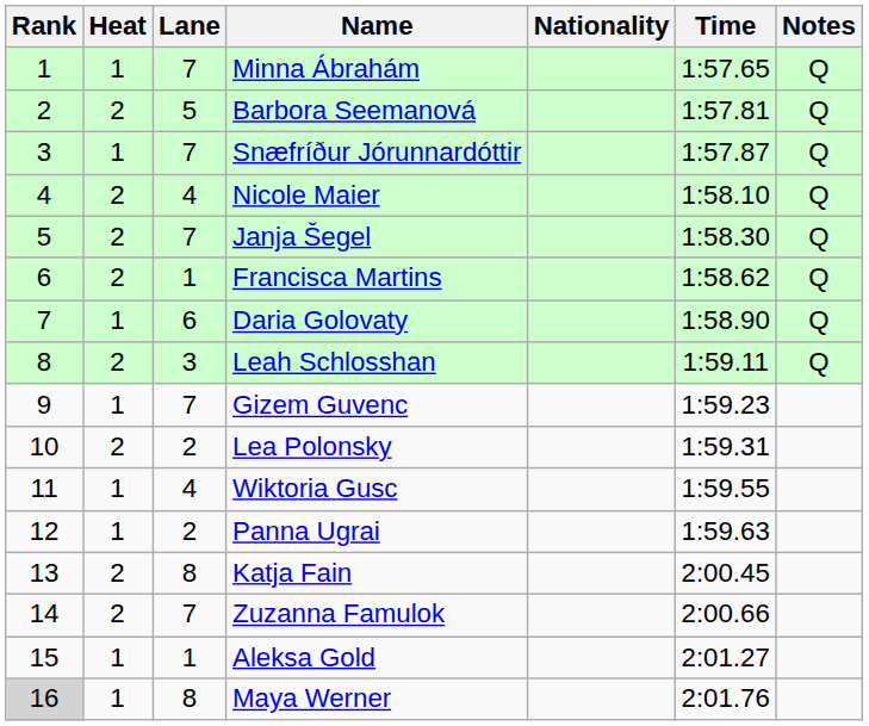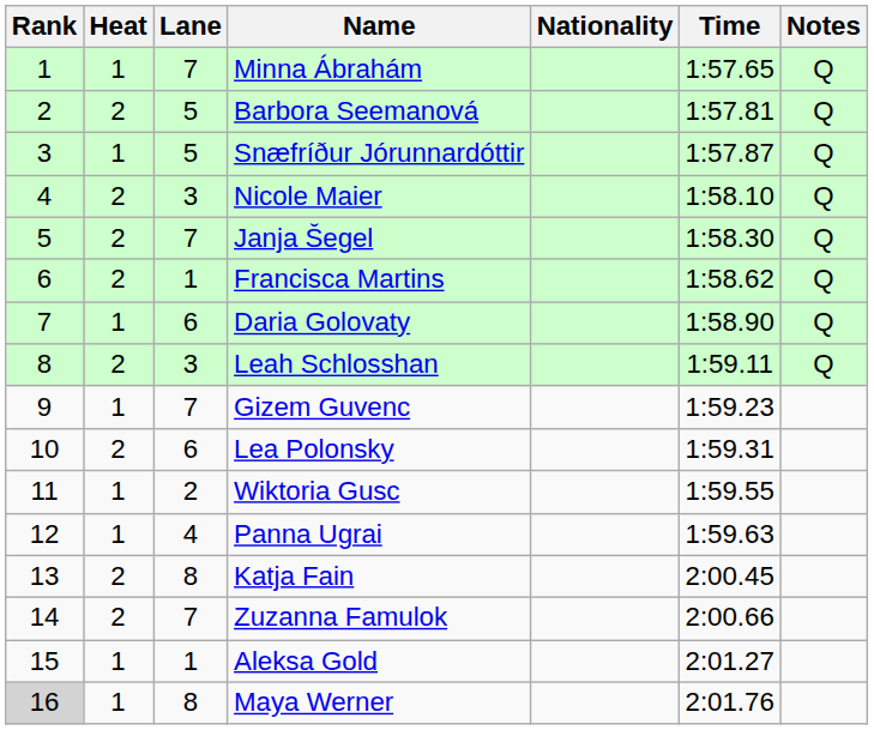Snæfríður Jórunnardóttir | Lane: 7 -> 5
Nicole Maier | Lane: 4 -> 3
Lea Polonsky | Lane: 2 -> 6
Wiktoria Gusc | Lane: 4 -> 2
Panna Ugrai | Lane: 2 -> 4
